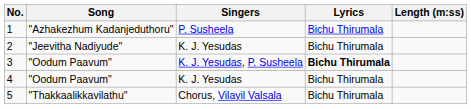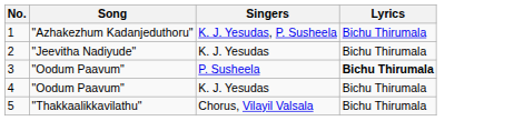- column: Length (m:ss)
1 | Singers: P. Susheela -> K. J. Yesudas, P. Susheela
3 | Singers: K. J. Yesudas, P. Susheela -> P. Susheela
